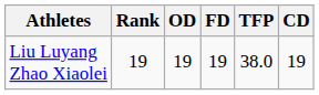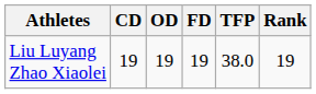columns swapped: CD <-> Rank
